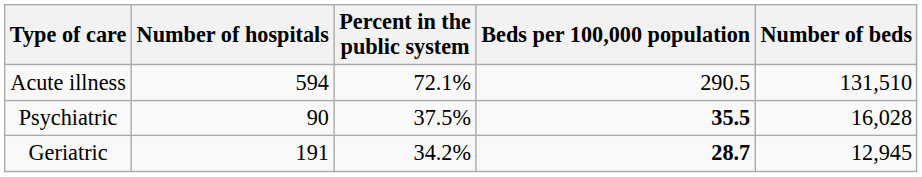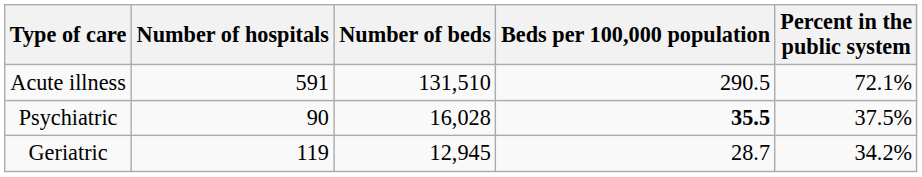columns swapped: Number of beds <-> Percent in the public system
Acute illness | Number of hospitals: 594 -> 591
Geriatric | Number of hospitals: 191 -> 119
Geriatric | Beds per 100,000 population: bold -> normal
